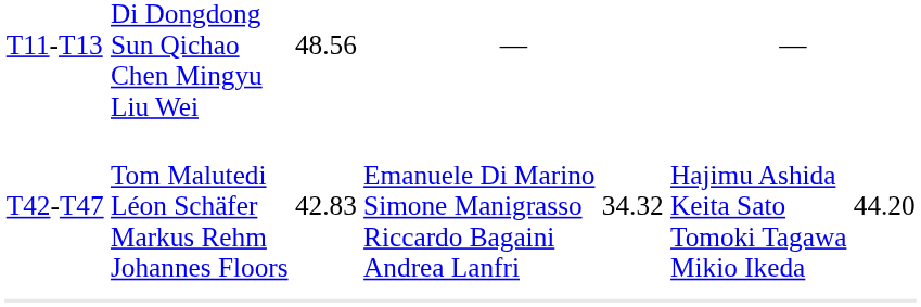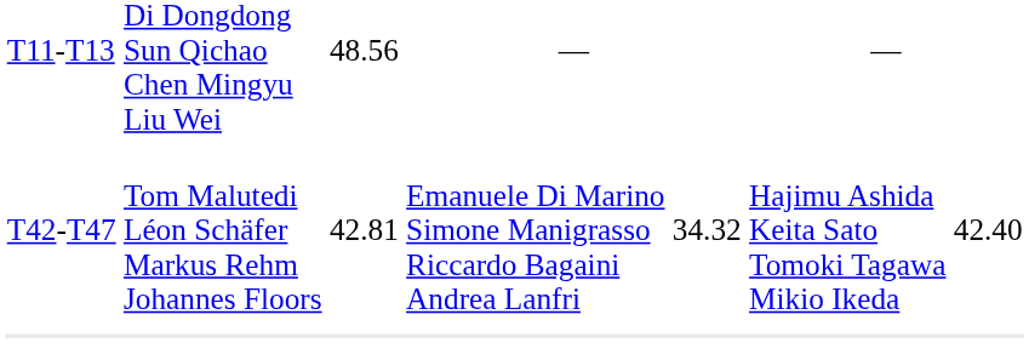T42-T47 | column 3: 42.83 -> 42.81
T42-T47 | column 7: 44.20 -> 42.40
